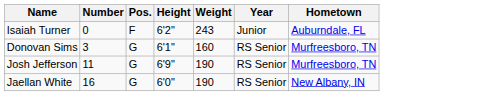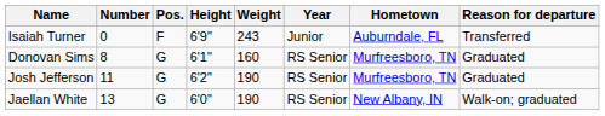+ column: Reason for departure | Transferred | Graduated | Graduated | Walk-on; graduated
Isaiah Turner | Height: 6'2" -> 6'9"
Donovan Sims | Number: 3 -> 8
Josh Jefferson | Height: 6'9" -> 6'2"
Jaellan White | Number: 16 -> 13
